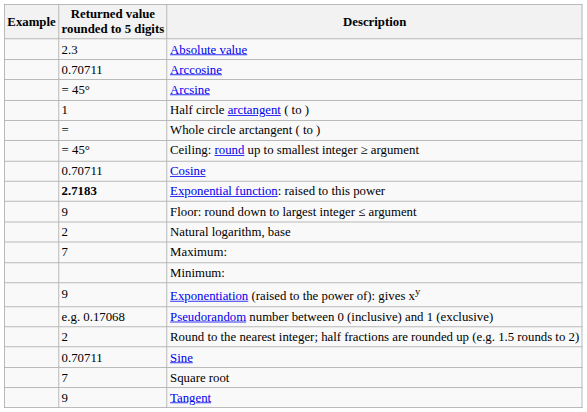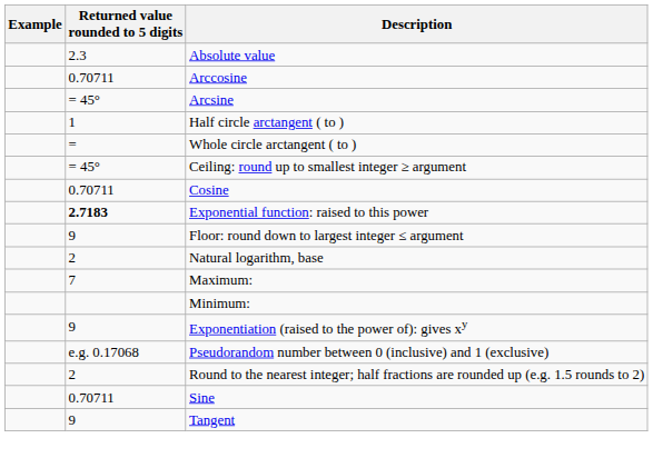- row: 7 | Square root
